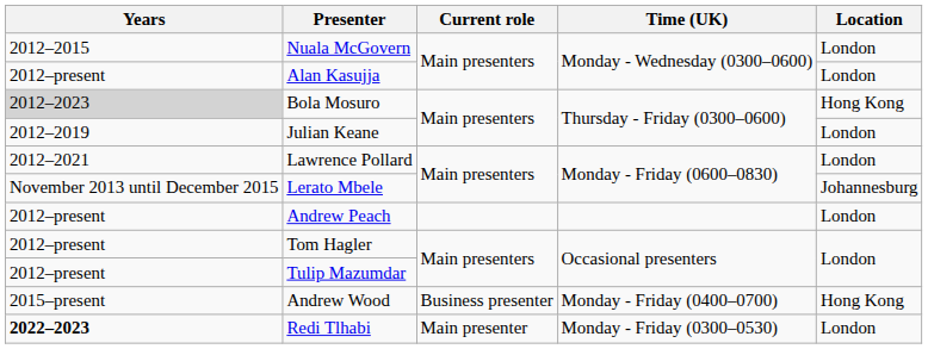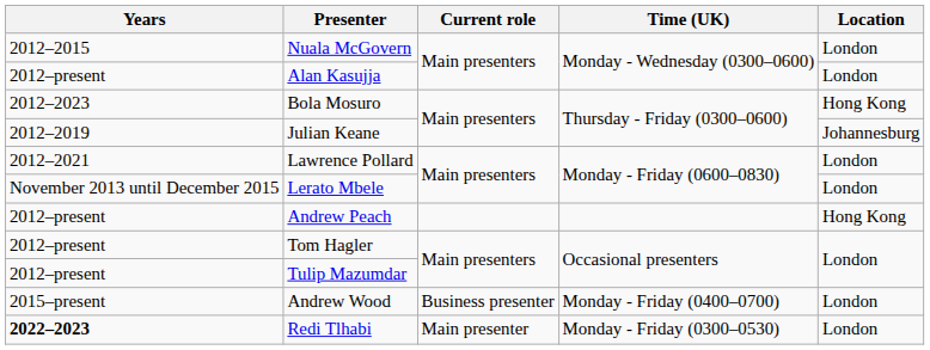Bola Mosuro | Years: lightgrey background -> no background
Julian Keane | Location: London -> Johannesburg
Lerato Mbele | Location: Johannesburg -> London
Andrew Peach | Location: London -> Hong Kong
Andrew Wood | Location: Hong Kong -> London
